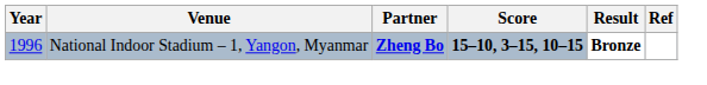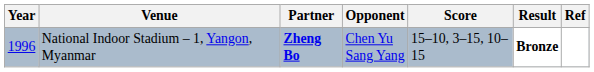+ column: Opponent | Chen Yu Sang Yang
National Indoor Stadium – 1, Yangon, Myanmar | Score: bold -> normal
